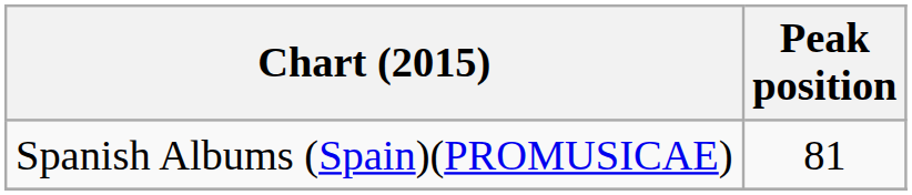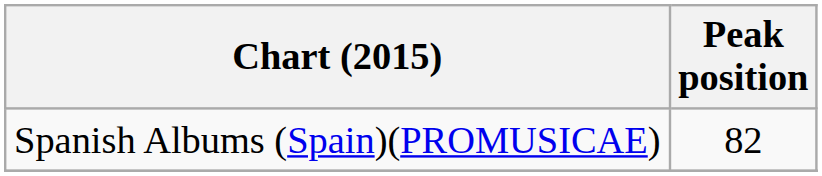Spanish Albums (Spain)(PROMUSICAE) | Peak position: 81 -> 82
